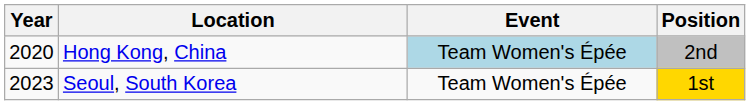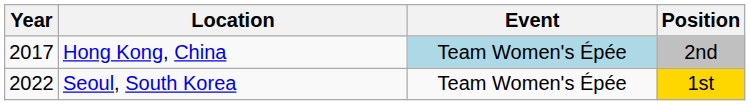Hong Kong, China | Year: 2020 -> 2017
Seoul, South Korea | Year: 2023 -> 2022
